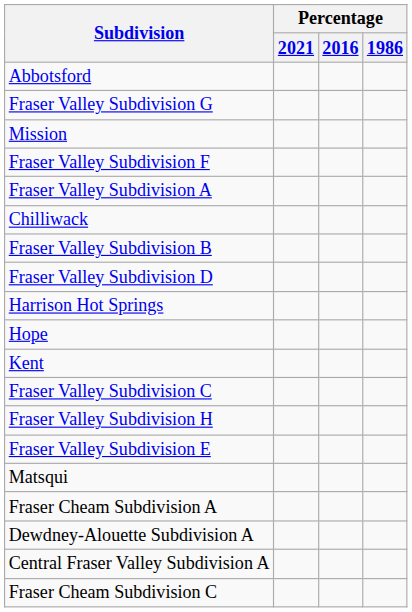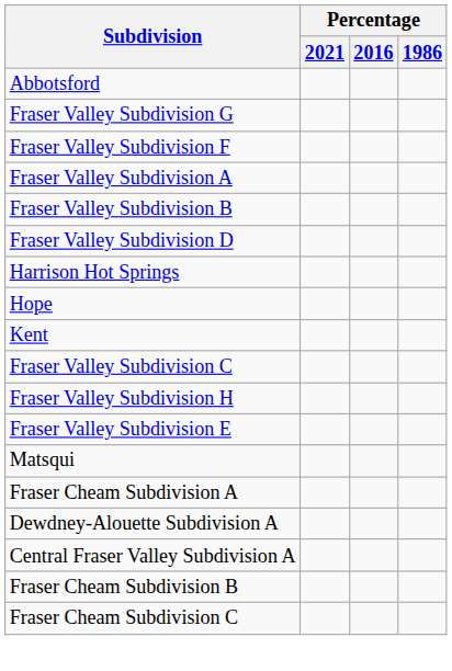- row: Mission
- row: Chilliwack
+ row: Fraser Cheam Subdivision B
